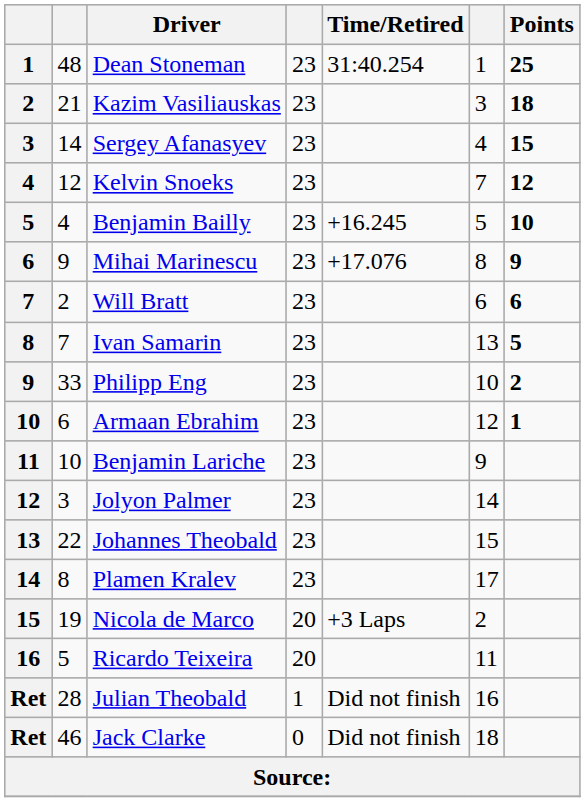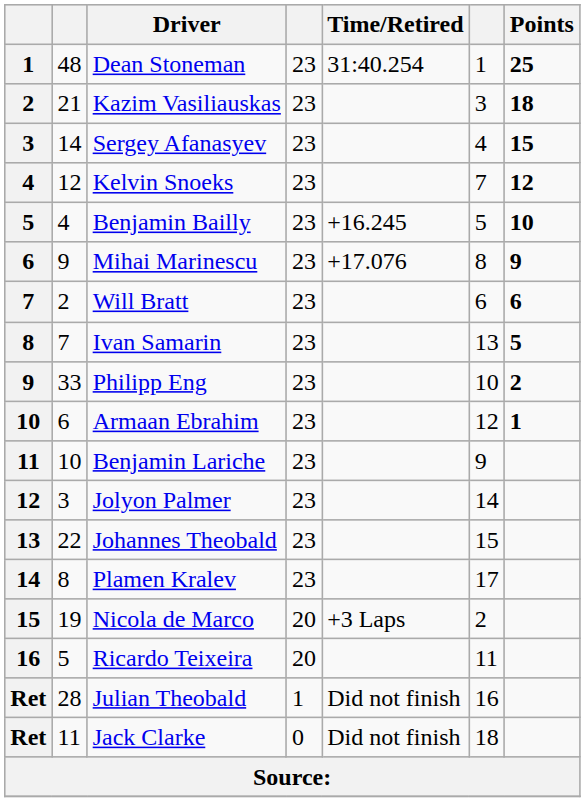Jack Clarke | column 2: 46 -> 11
